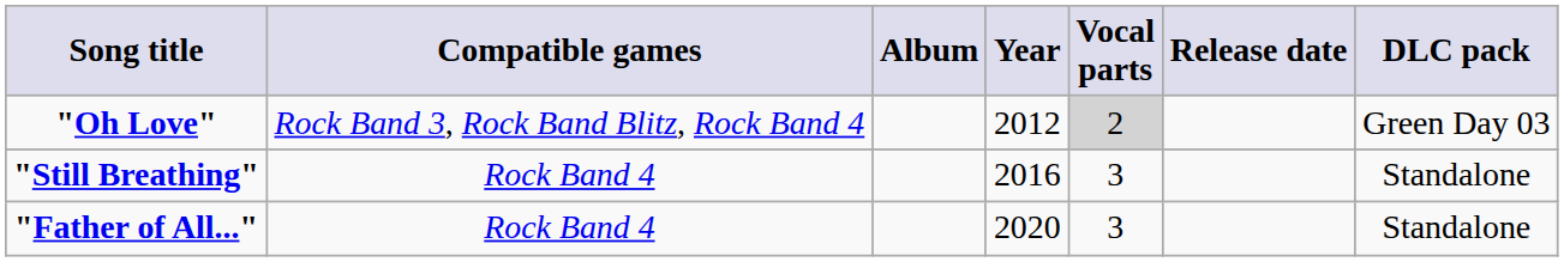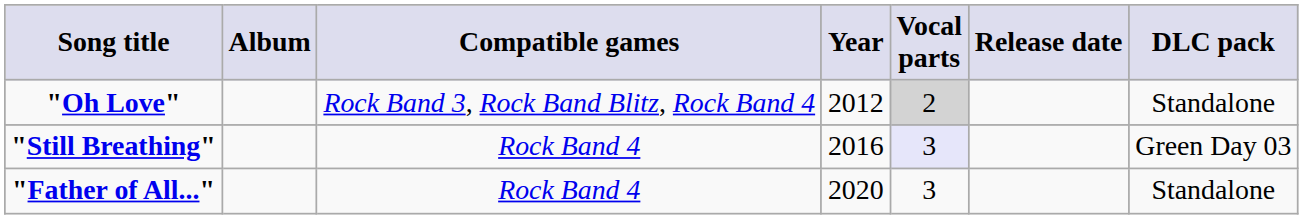columns swapped: Album <-> Compatible games
"Oh Love" | DLC pack: Green Day 03 -> Standalone
"Still Breathing" | Vocal parts: no background -> lavender background
"Still Breathing" | DLC pack: Standalone -> Green Day 03
